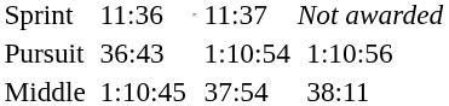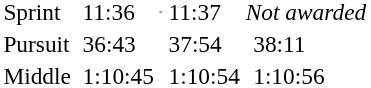Pursuit | column 5: 1:10:54 -> 37:54
Pursuit | column 7: 1:10:56 -> 38:11
Middle | column 5: 37:54 -> 1:10:54
Middle | column 7: 38:11 -> 1:10:56
